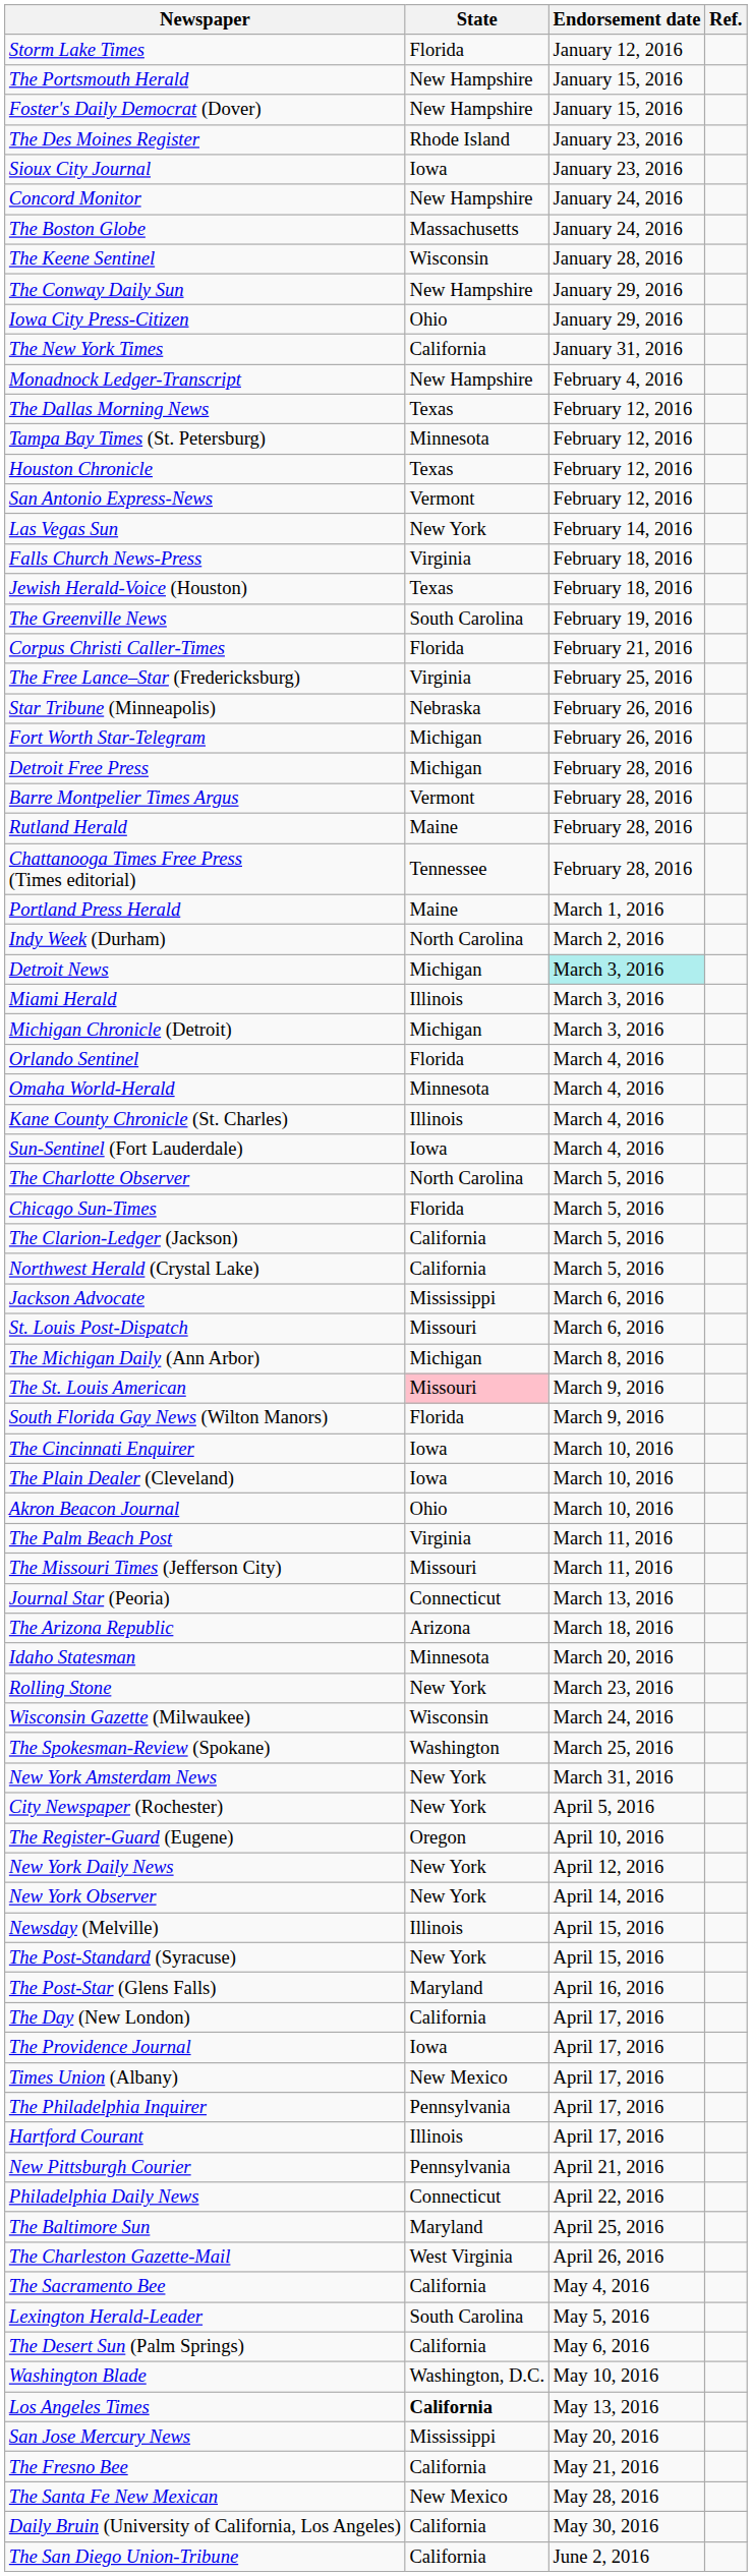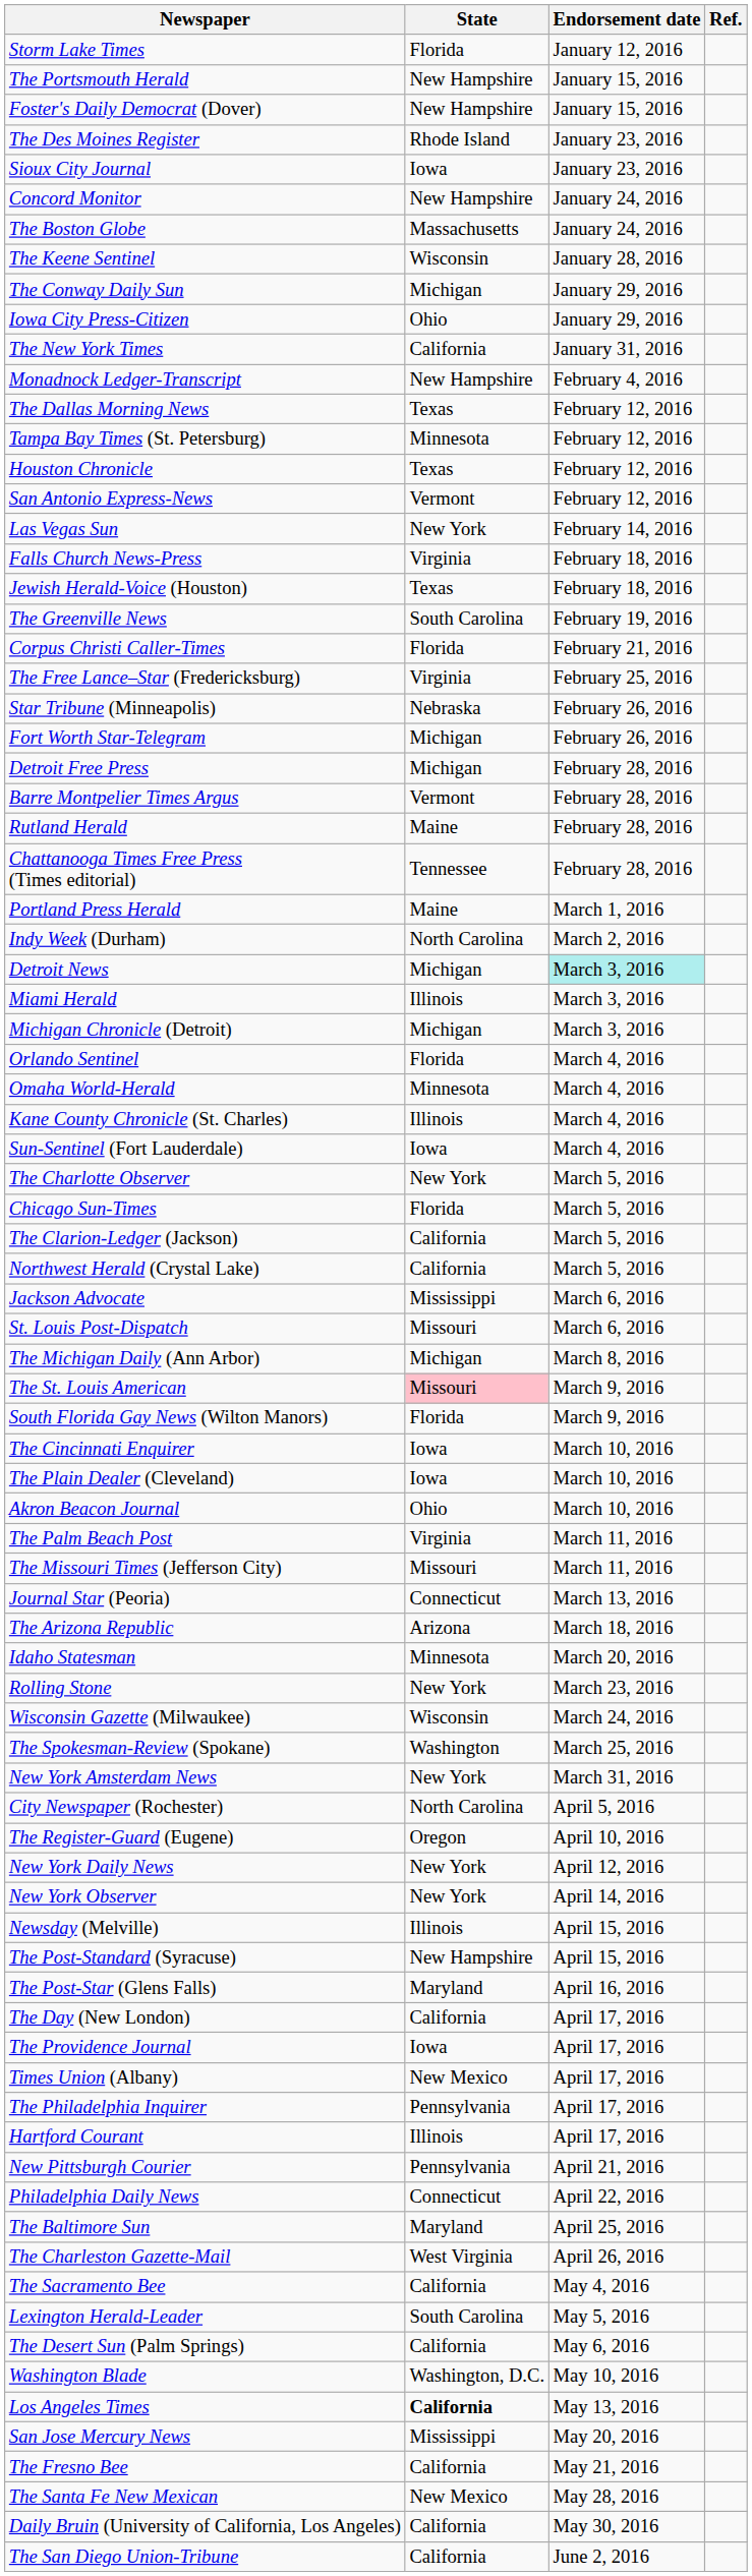The Conway Daily Sun | State: New Hampshire -> Michigan
The Charlotte Observer | State: North Carolina -> New York
City Newspaper (Rochester) | State: New York -> North Carolina
The Post-Standard (Syracuse) | State: New York -> New Hampshire
